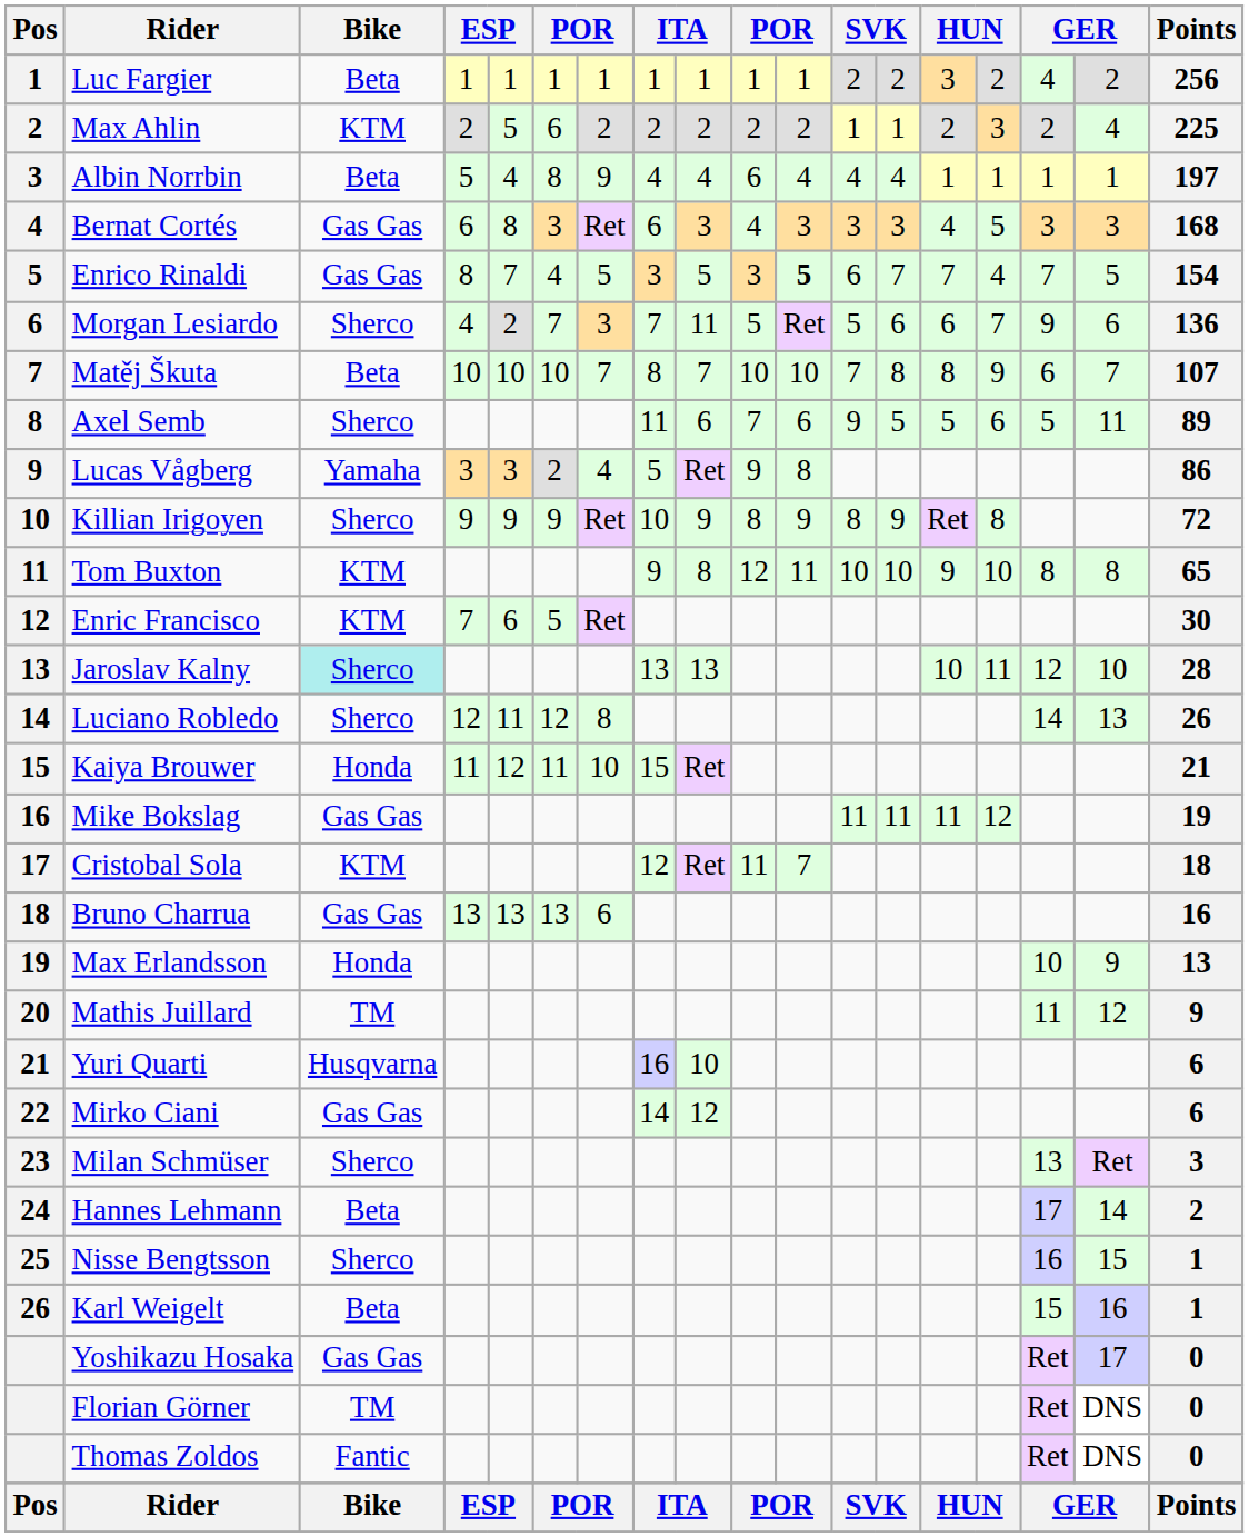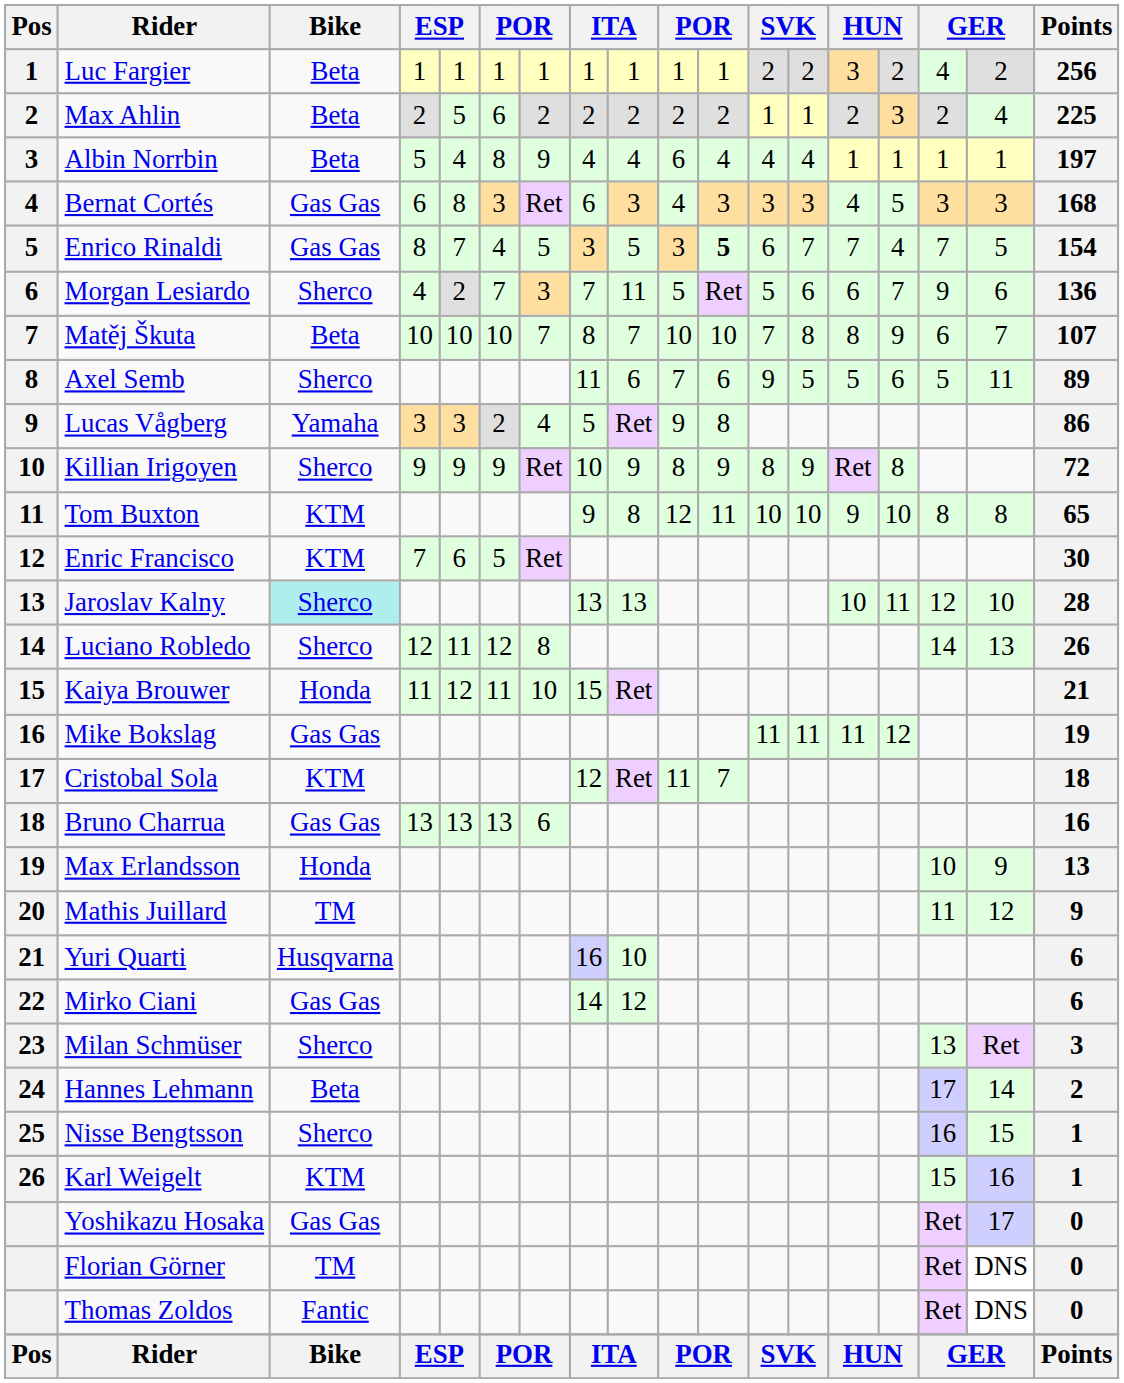Max Ahlin | Bike: KTM -> Beta
Karl Weigelt | Bike: Beta -> KTM
